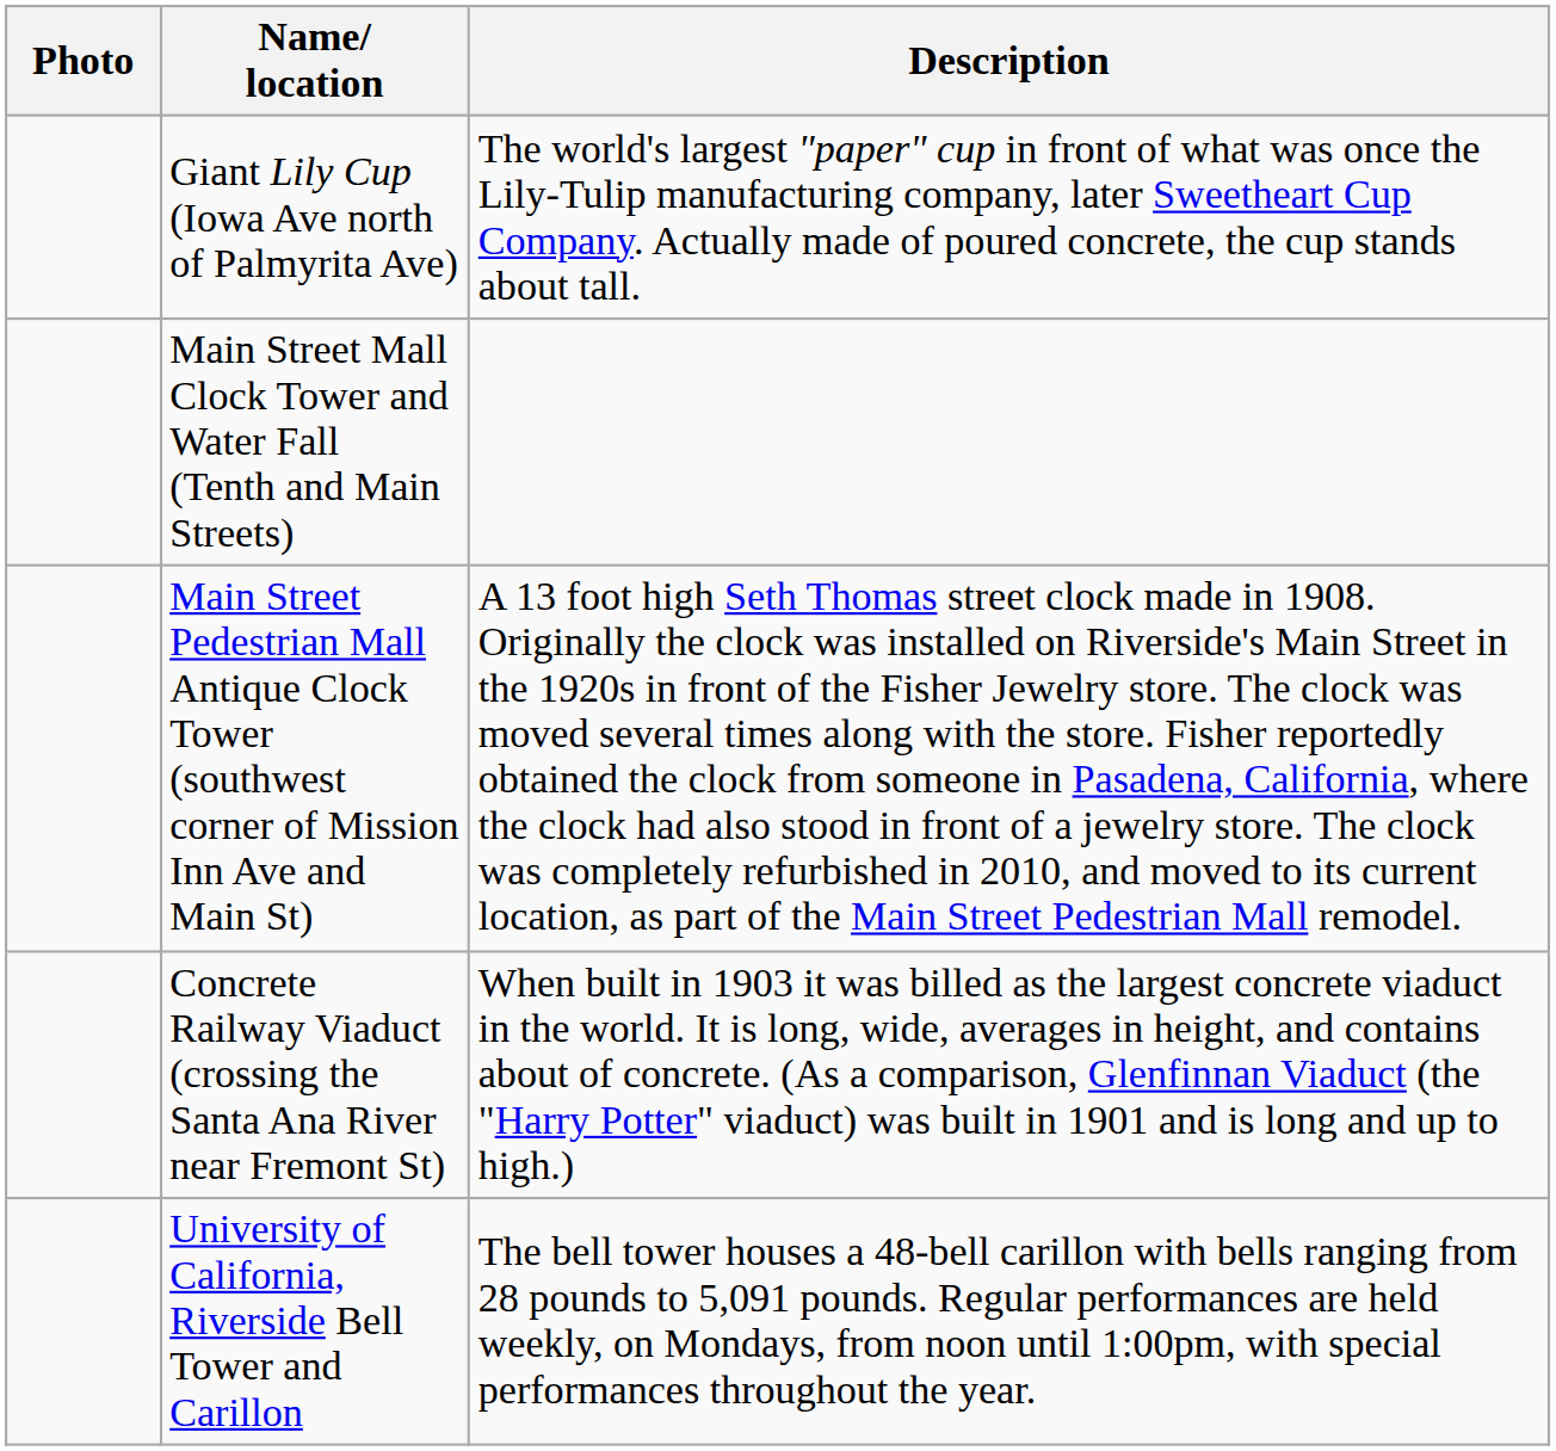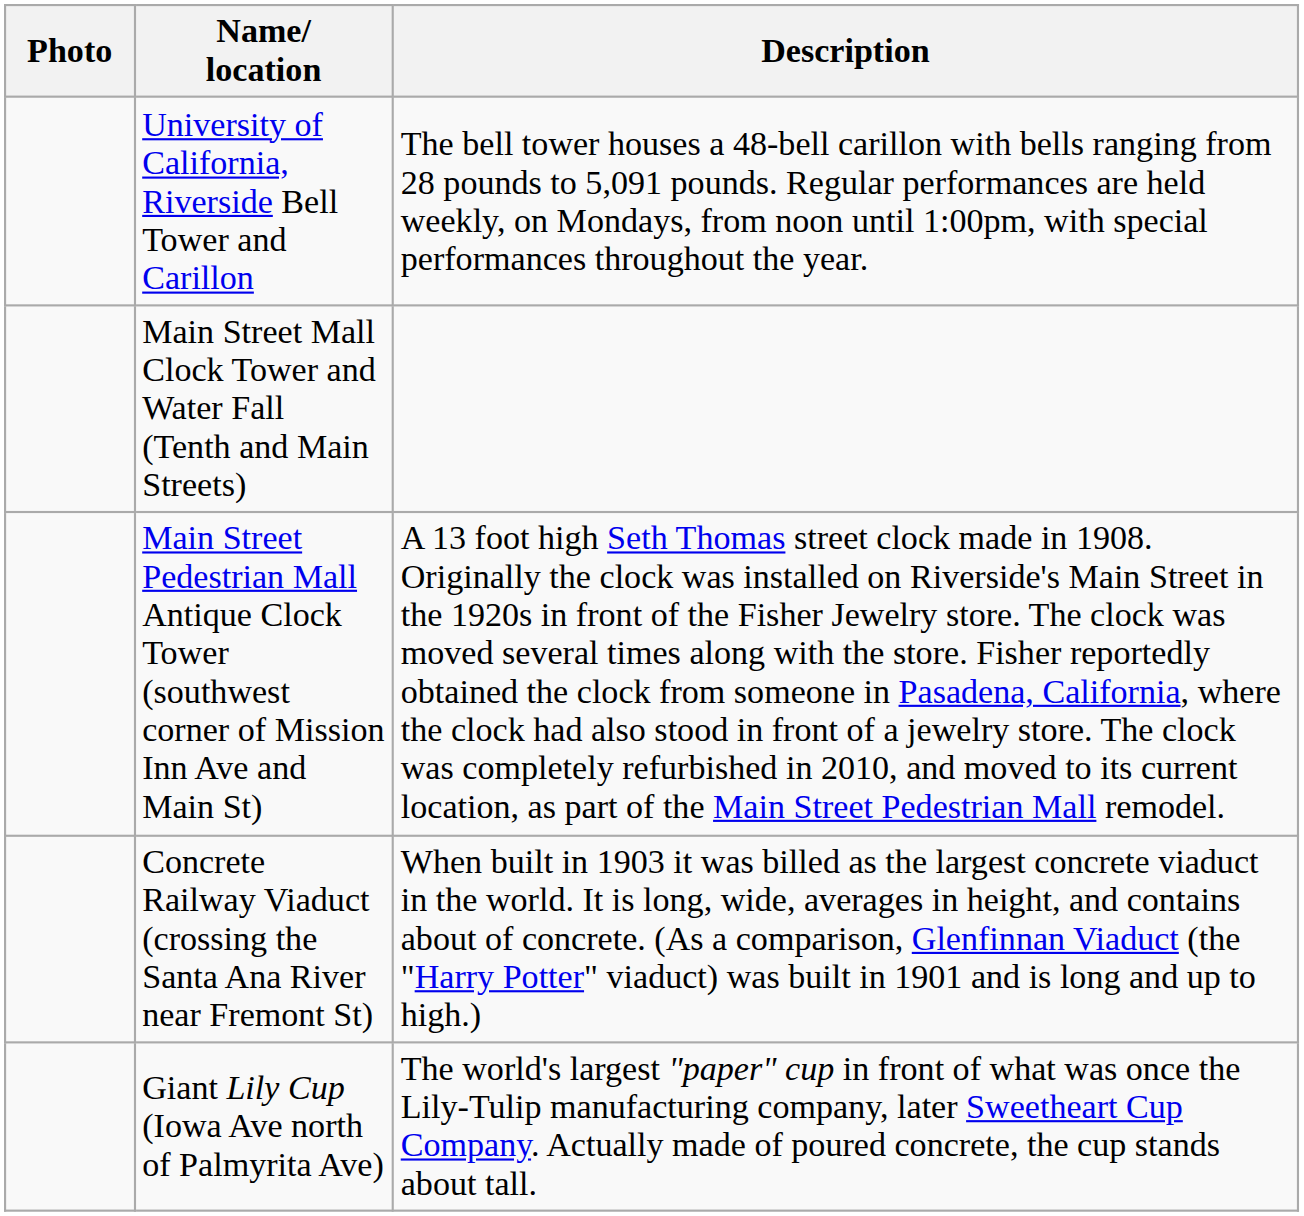rows swapped: Giant Lily Cup (Iowa Ave north of Palmyrita Ave) <-> University of California, Riverside Bell Tower and Carillon
